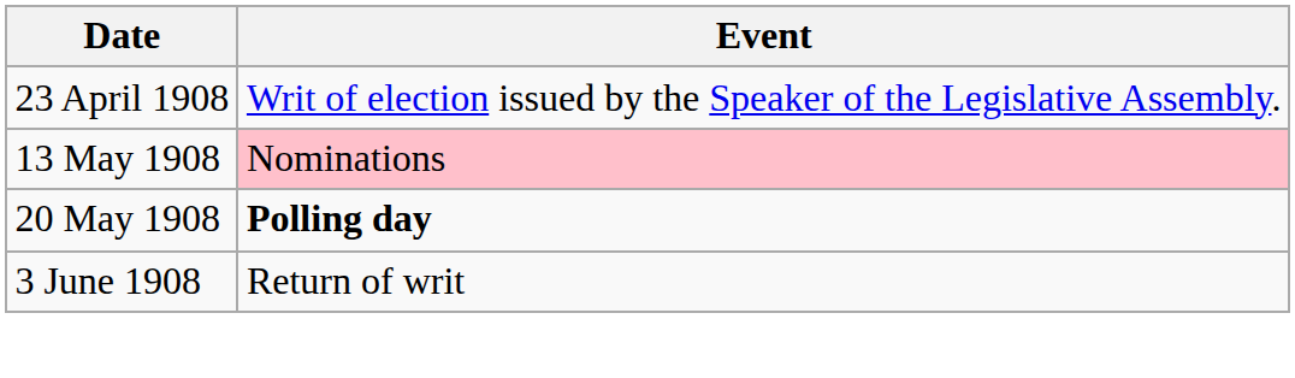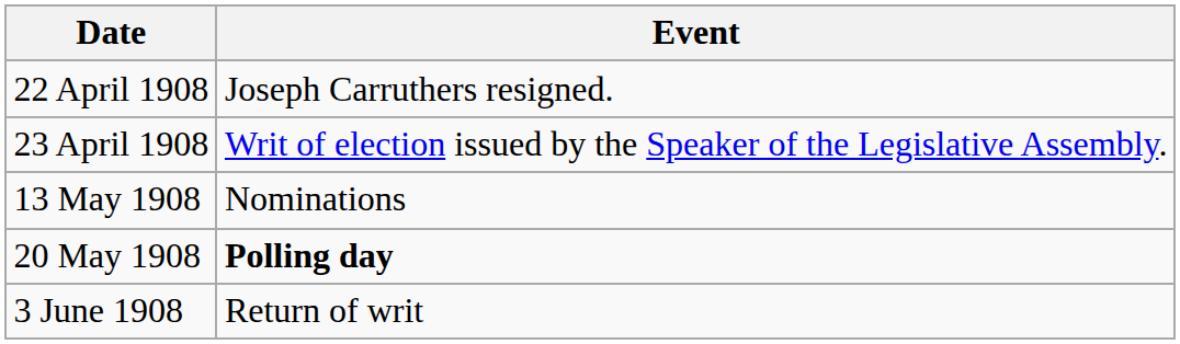+ row: 22 April 1908 | Joseph Carruthers resigned.
13 May 1908 | Event: pink background -> no background
